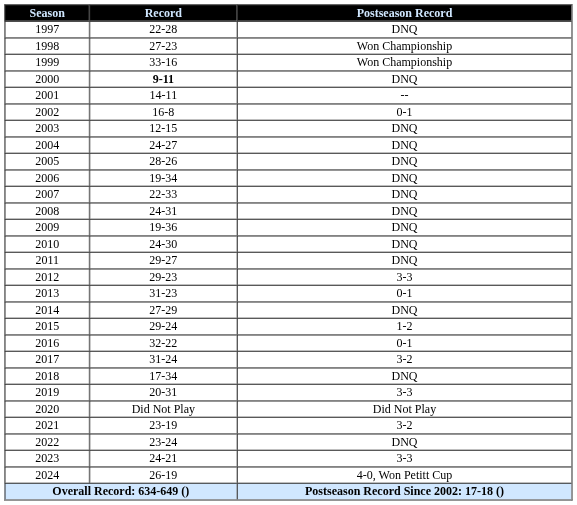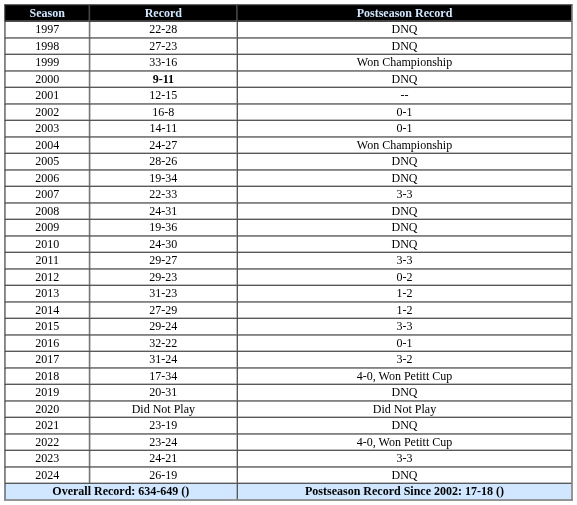1998 | Postseason Record: Won Championship -> DNQ
2001 | Record: 14-11 -> 12-15
2003 | Record: 12-15 -> 14-11
2003 | Postseason Record: DNQ -> 0-1
2004 | Postseason Record: DNQ -> Won Championship
2007 | Postseason Record: DNQ -> 3-3
2011 | Postseason Record: DNQ -> 3-3
2012 | Postseason Record: 3-3 -> 0-2
2013 | Postseason Record: 0-1 -> 1-2
2014 | Postseason Record: DNQ -> 1-2
2015 | Postseason Record: 1-2 -> 3-3
2018 | Postseason Record: DNQ -> 4-0, Won Petitt Cup
2019 | Postseason Record: 3-3 -> DNQ
2021 | Postseason Record: 3-2 -> DNQ
2022 | Postseason Record: DNQ -> 4-0, Won Petitt Cup
2024 | Postseason Record: 4-0, Won Petitt Cup -> DNQ
